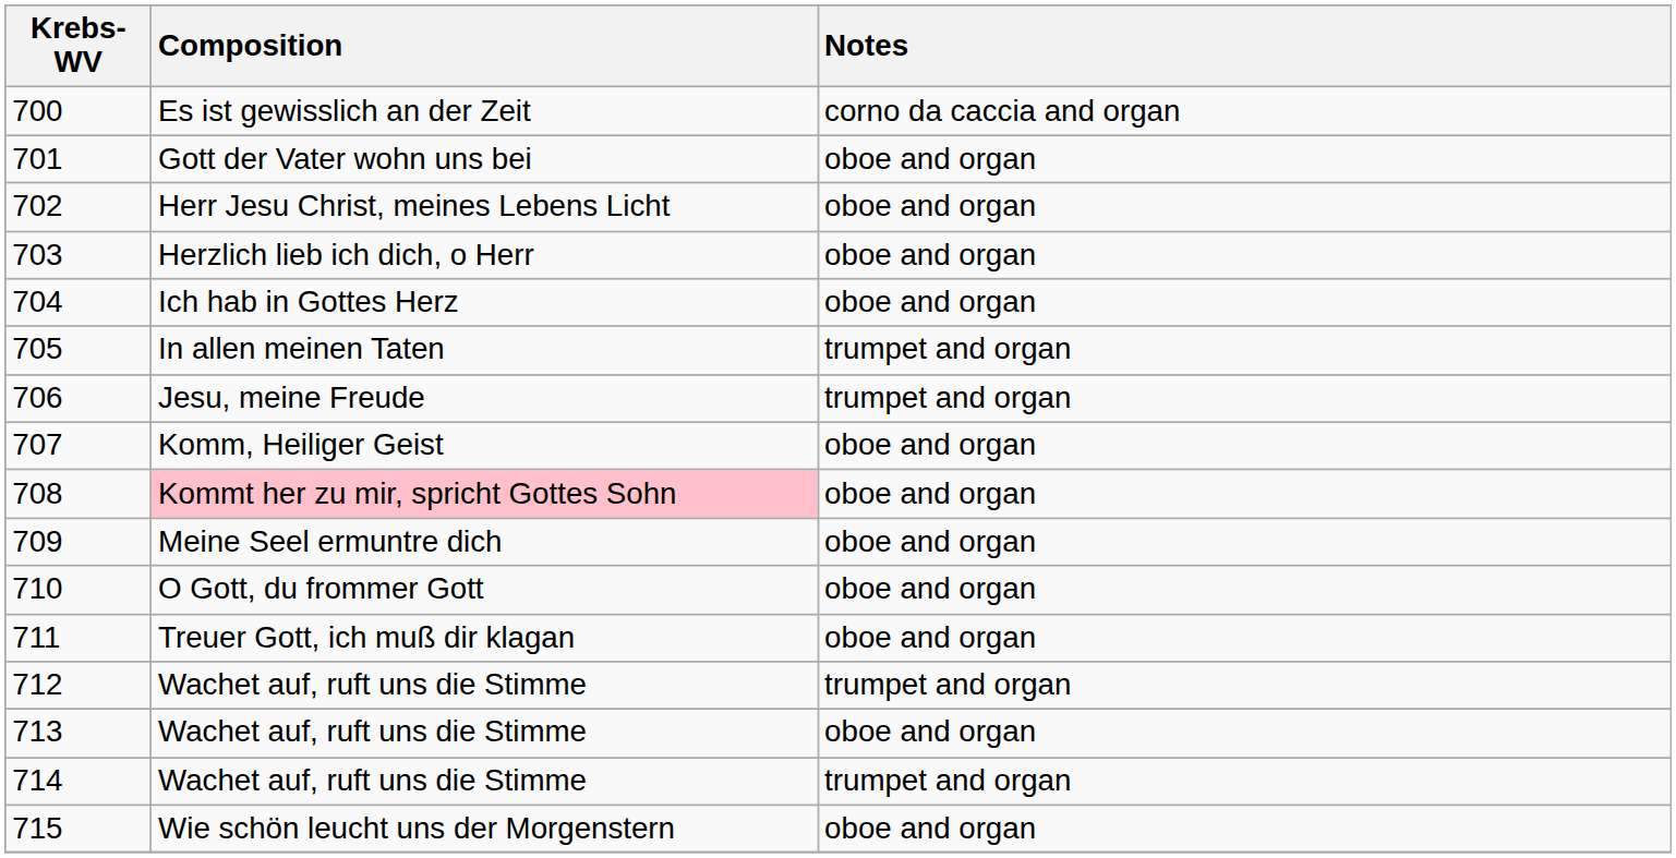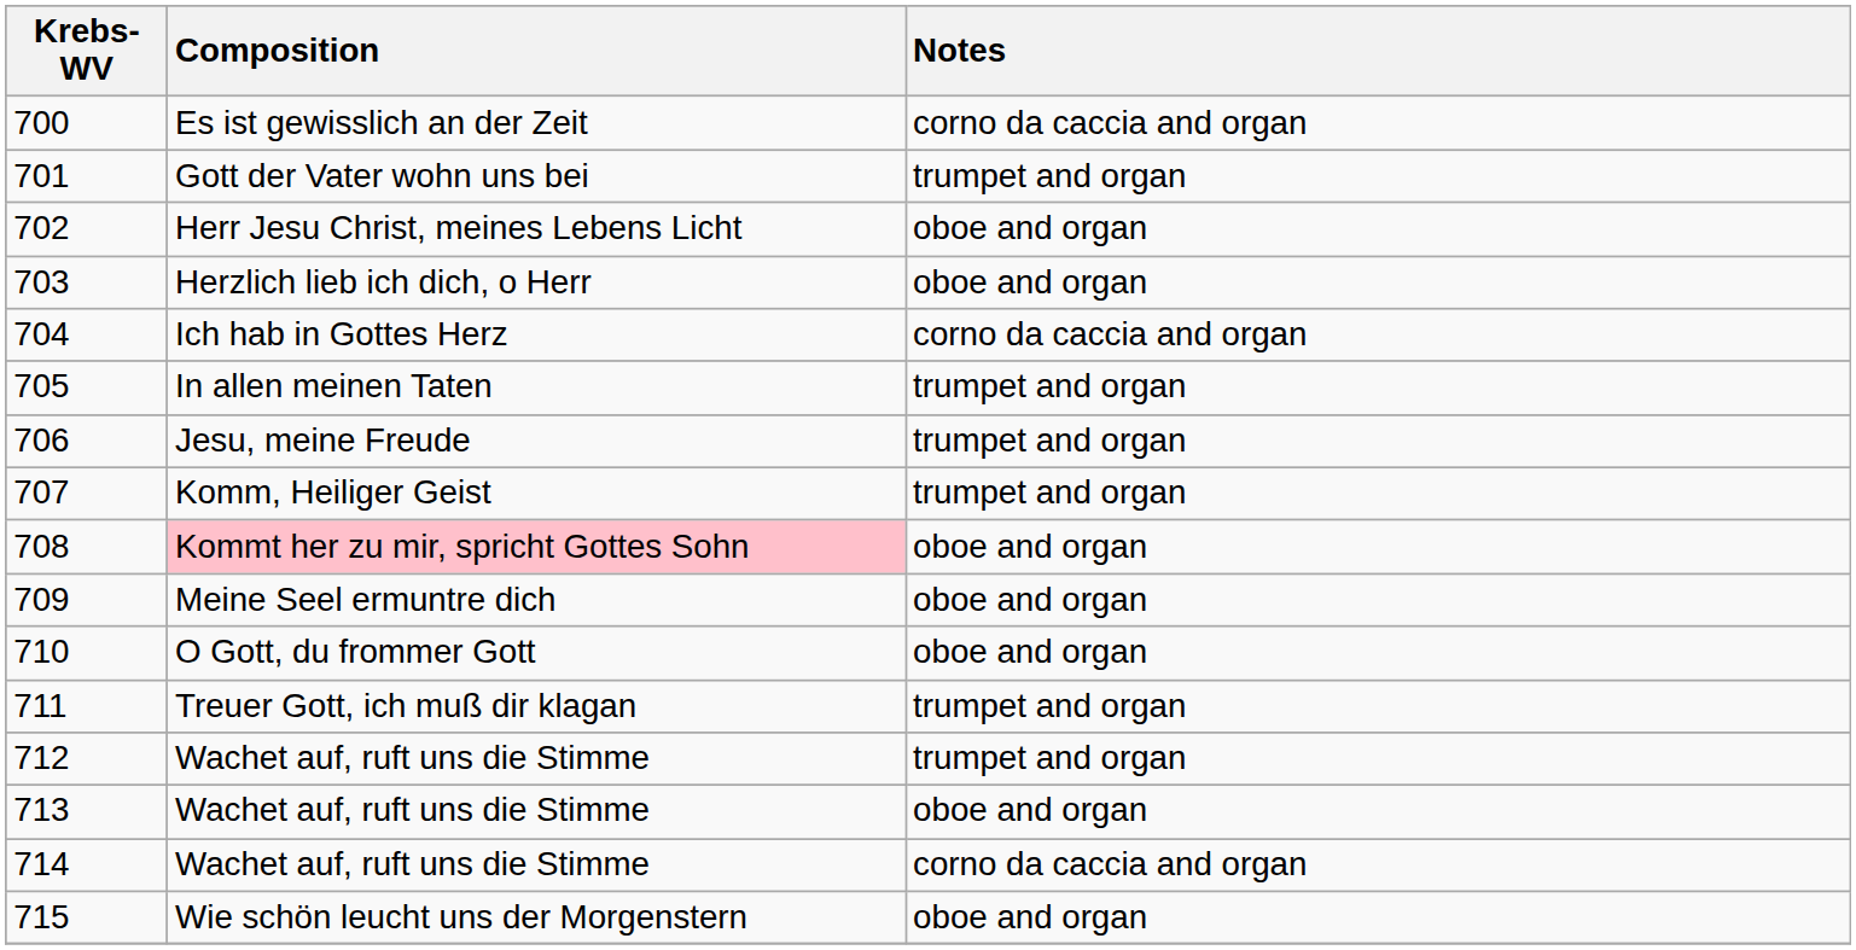701 | Notes: oboe and organ -> trumpet and organ
704 | Notes: oboe and organ -> corno da caccia and organ
707 | Notes: oboe and organ -> trumpet and organ
711 | Notes: oboe and organ -> trumpet and organ
714 | Notes: trumpet and organ -> corno da caccia and organ
